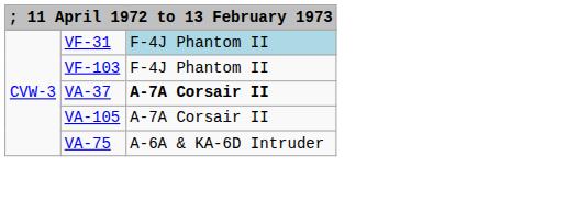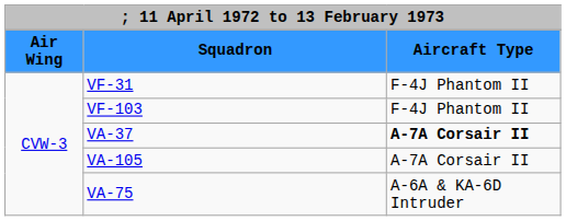+ row: Air Wing | Squadron | Aircraft Type
VF-31 | column 3: lightblue background -> no background
